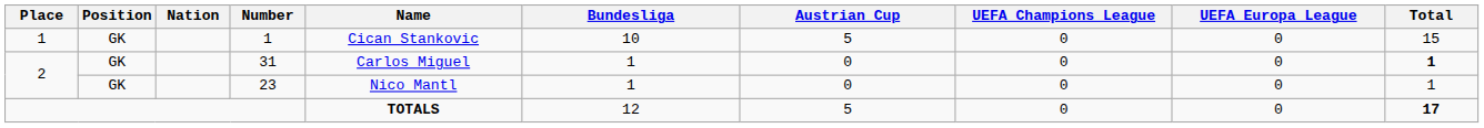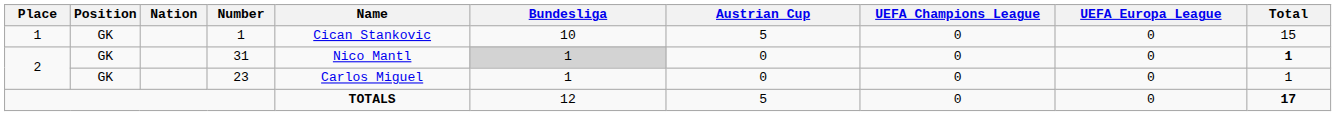31 | Name: Carlos Miguel -> Nico Mantl
31 | Bundesliga: no background -> lightgrey background
23 | Name: Nico Mantl -> Carlos Miguel
